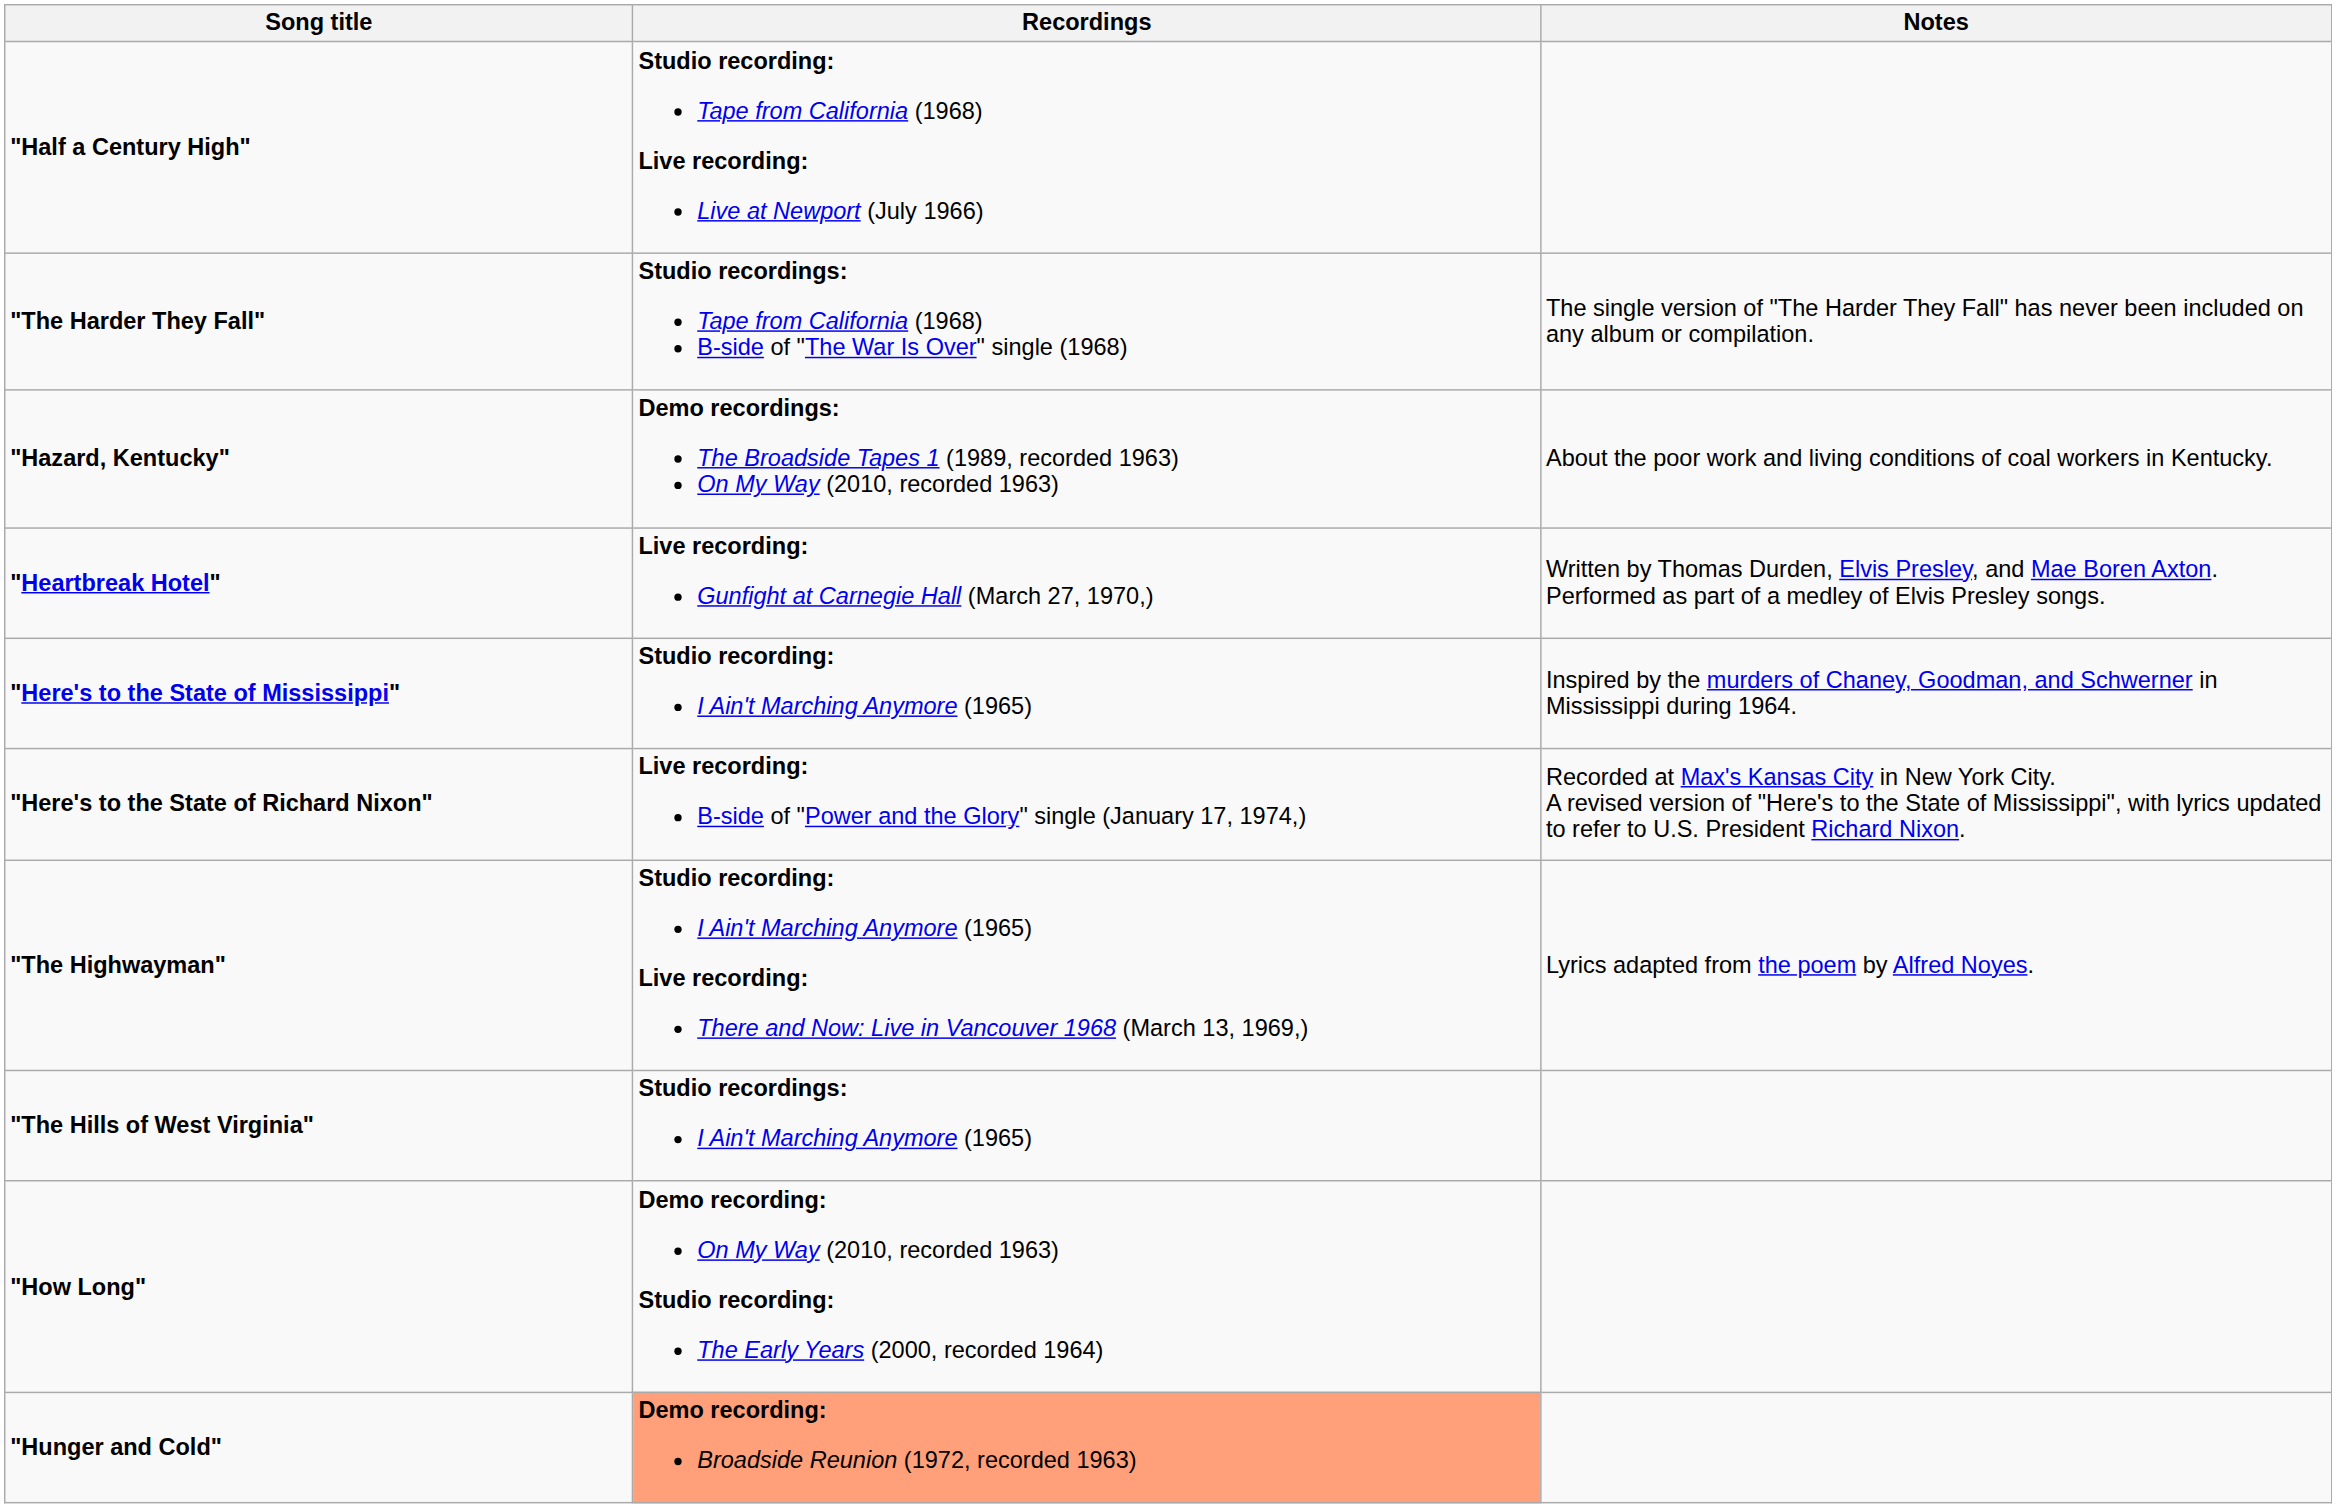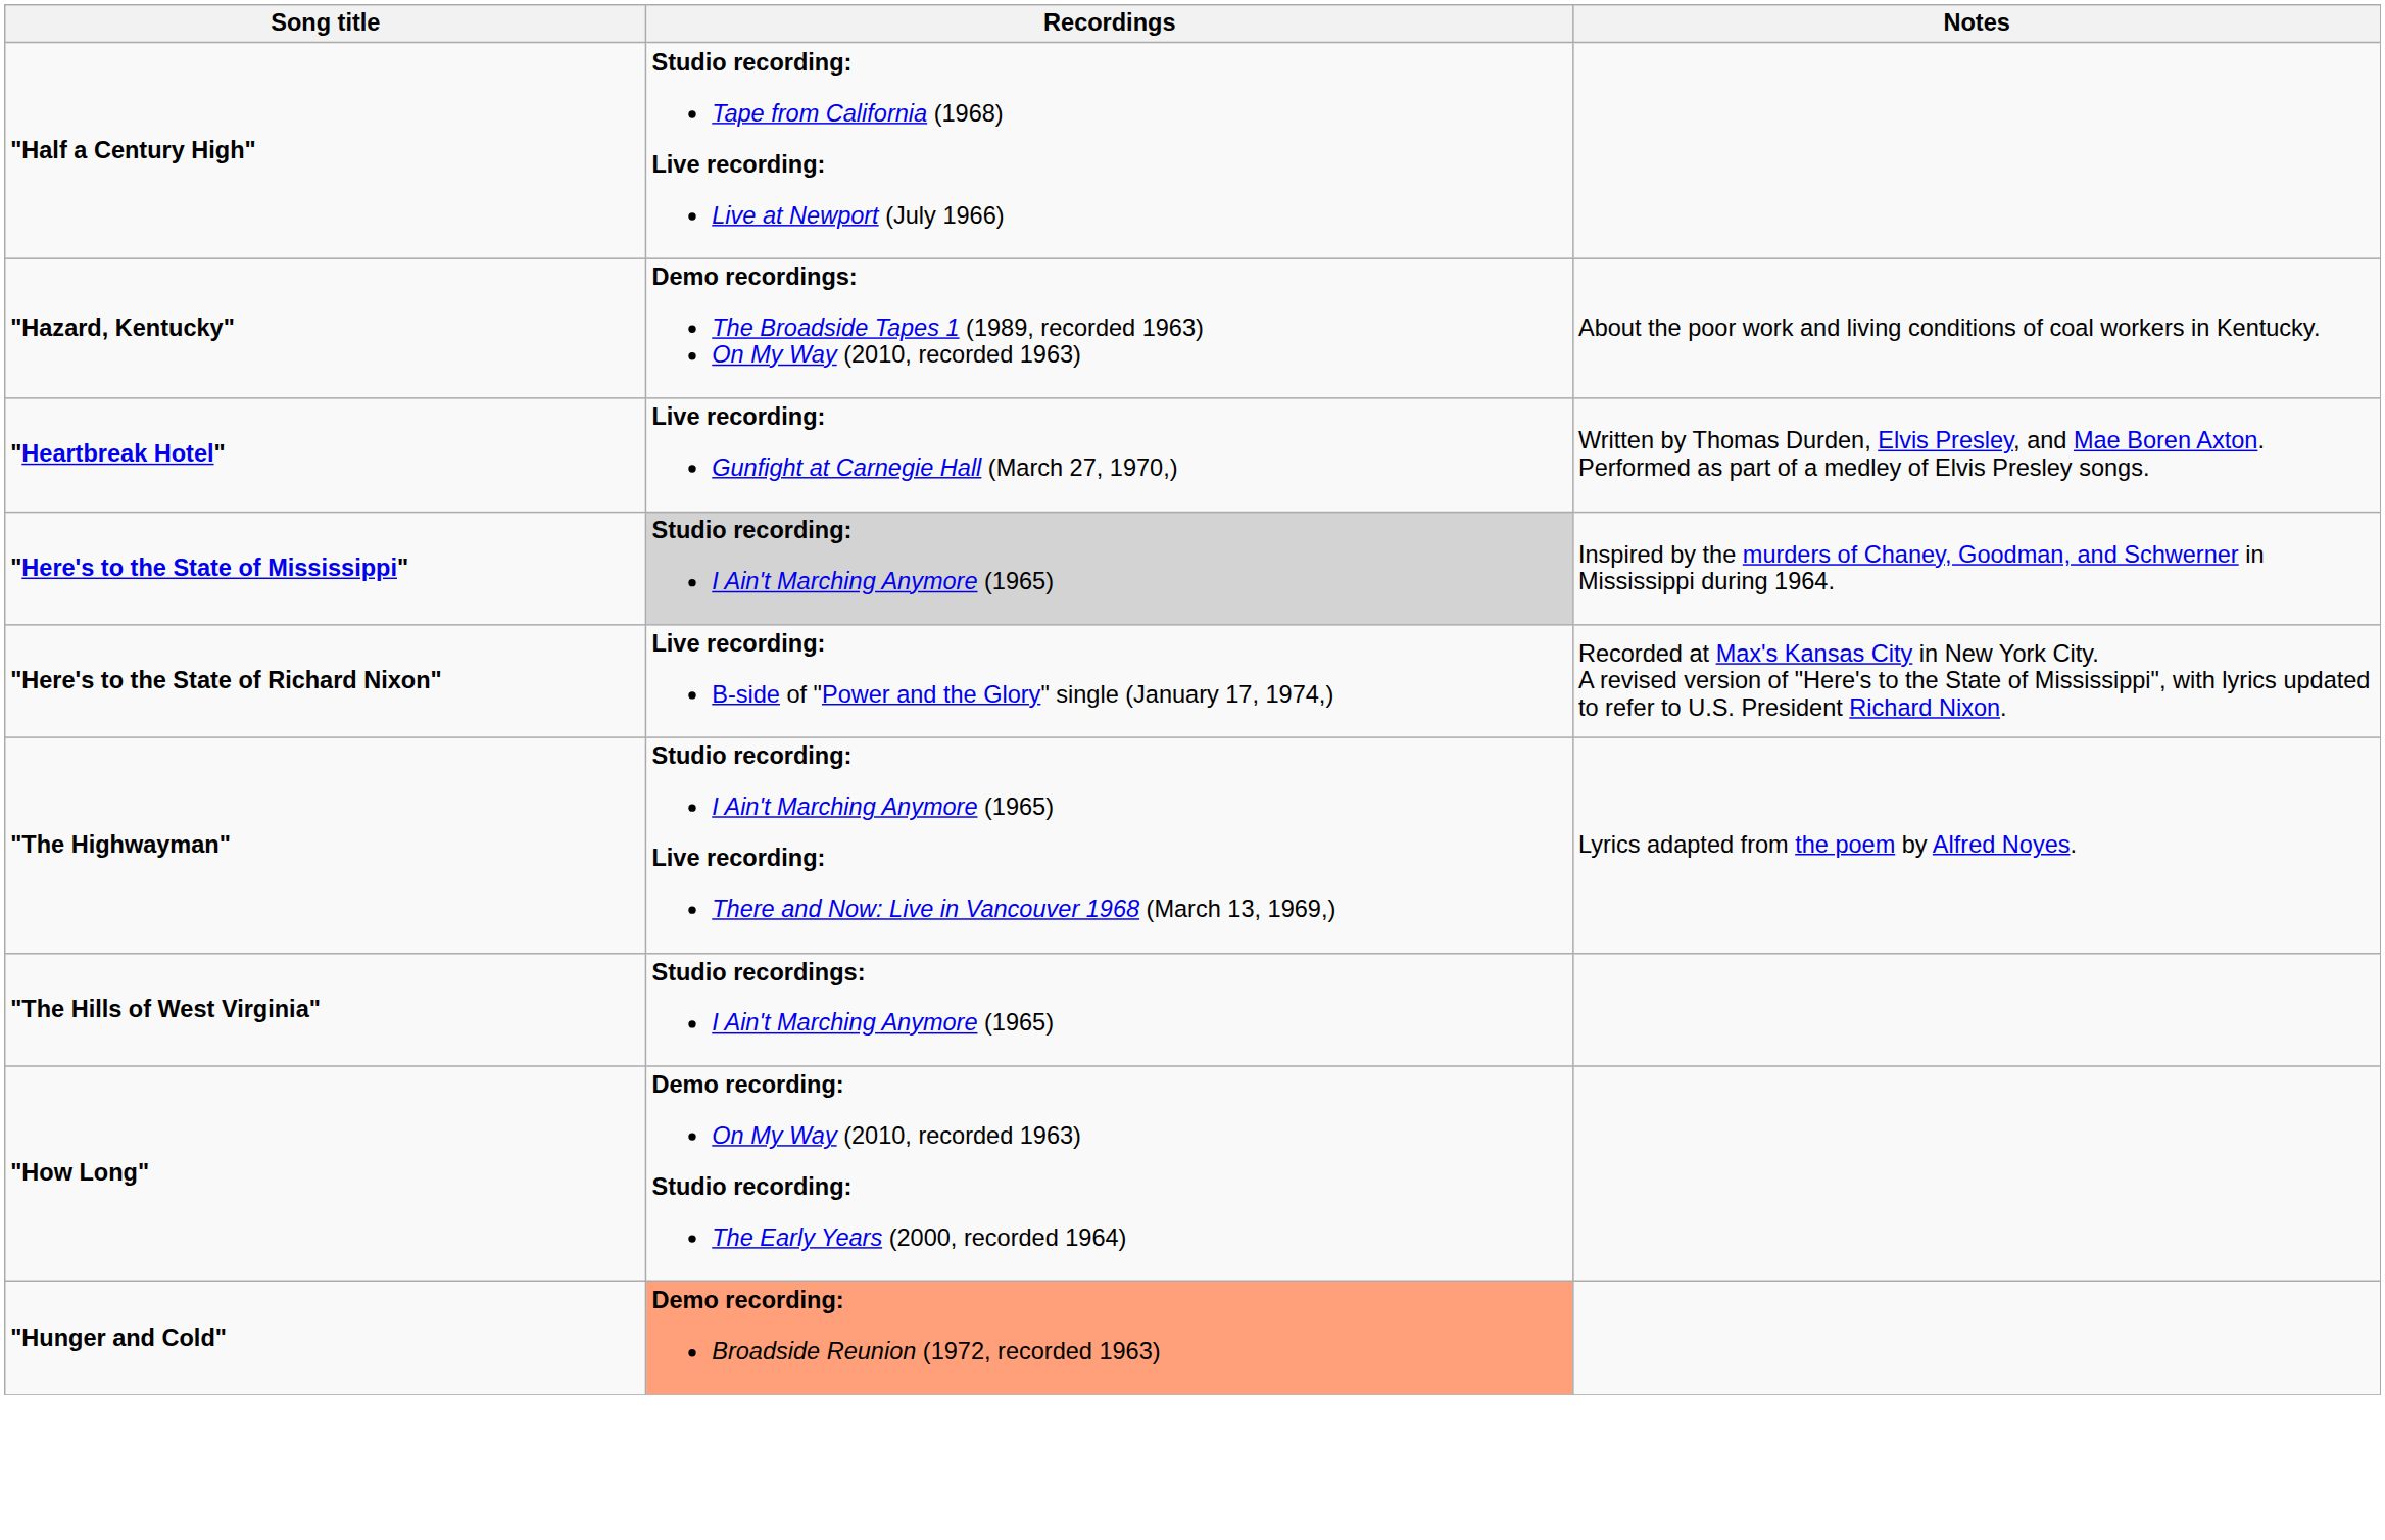- row: "The Harder They Fall" | Studio recordings: Tape from California (1968) B-side of "The War Is Over" single (1968) | The single version of "The Harder They Fall" has never been included on any album or compilation.
"Here's to the State of Mississippi" | Recordings: no background -> lightgrey background
